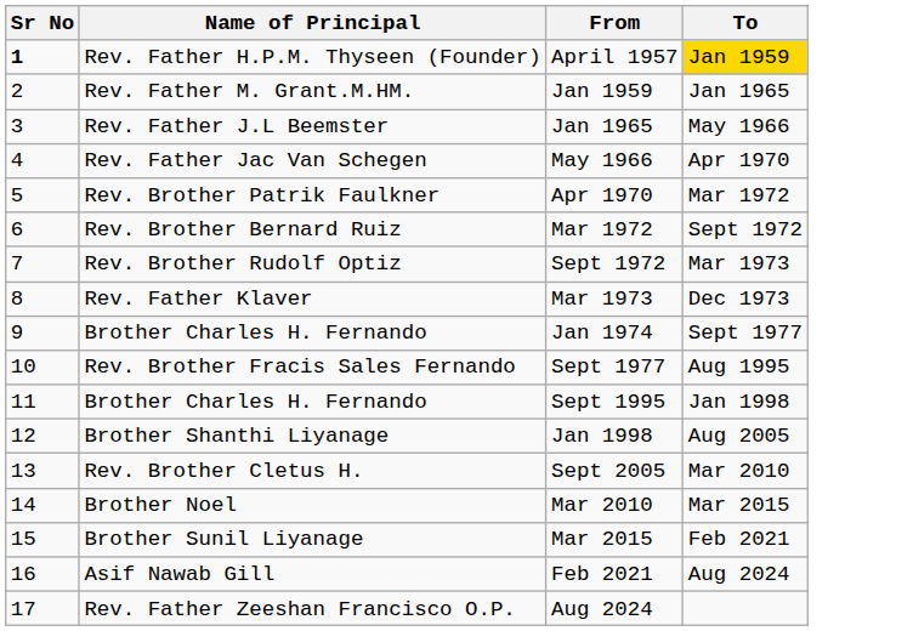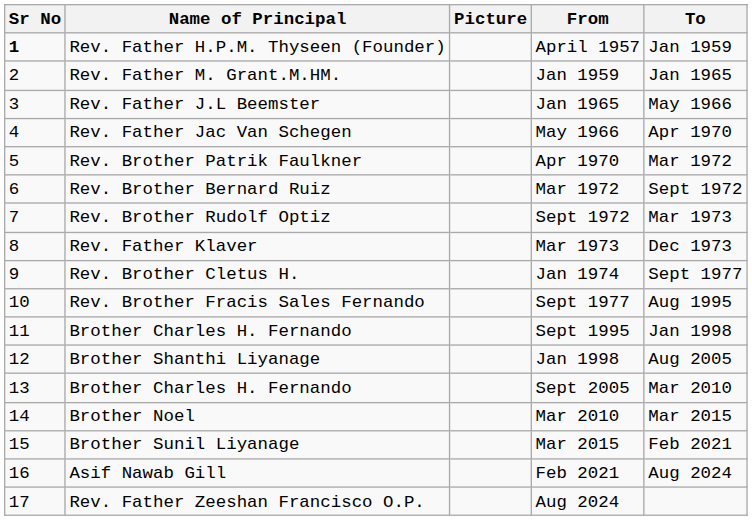+ column: Picture
April 1957 | To: gold background -> no background
Jan 1974 | Name of Principal: Brother Charles H. Fernando -> Rev. Brother Cletus H.
Sept 2005 | Name of Principal: Rev. Brother Cletus H. -> Brother Charles H. Fernando
